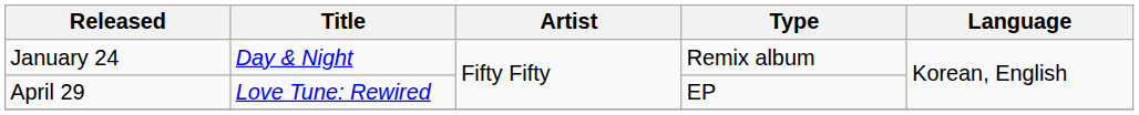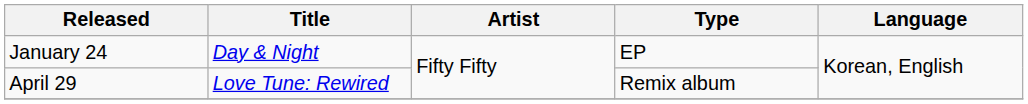January 24 | Type: Remix album -> EP
April 29 | Type: EP -> Remix album
